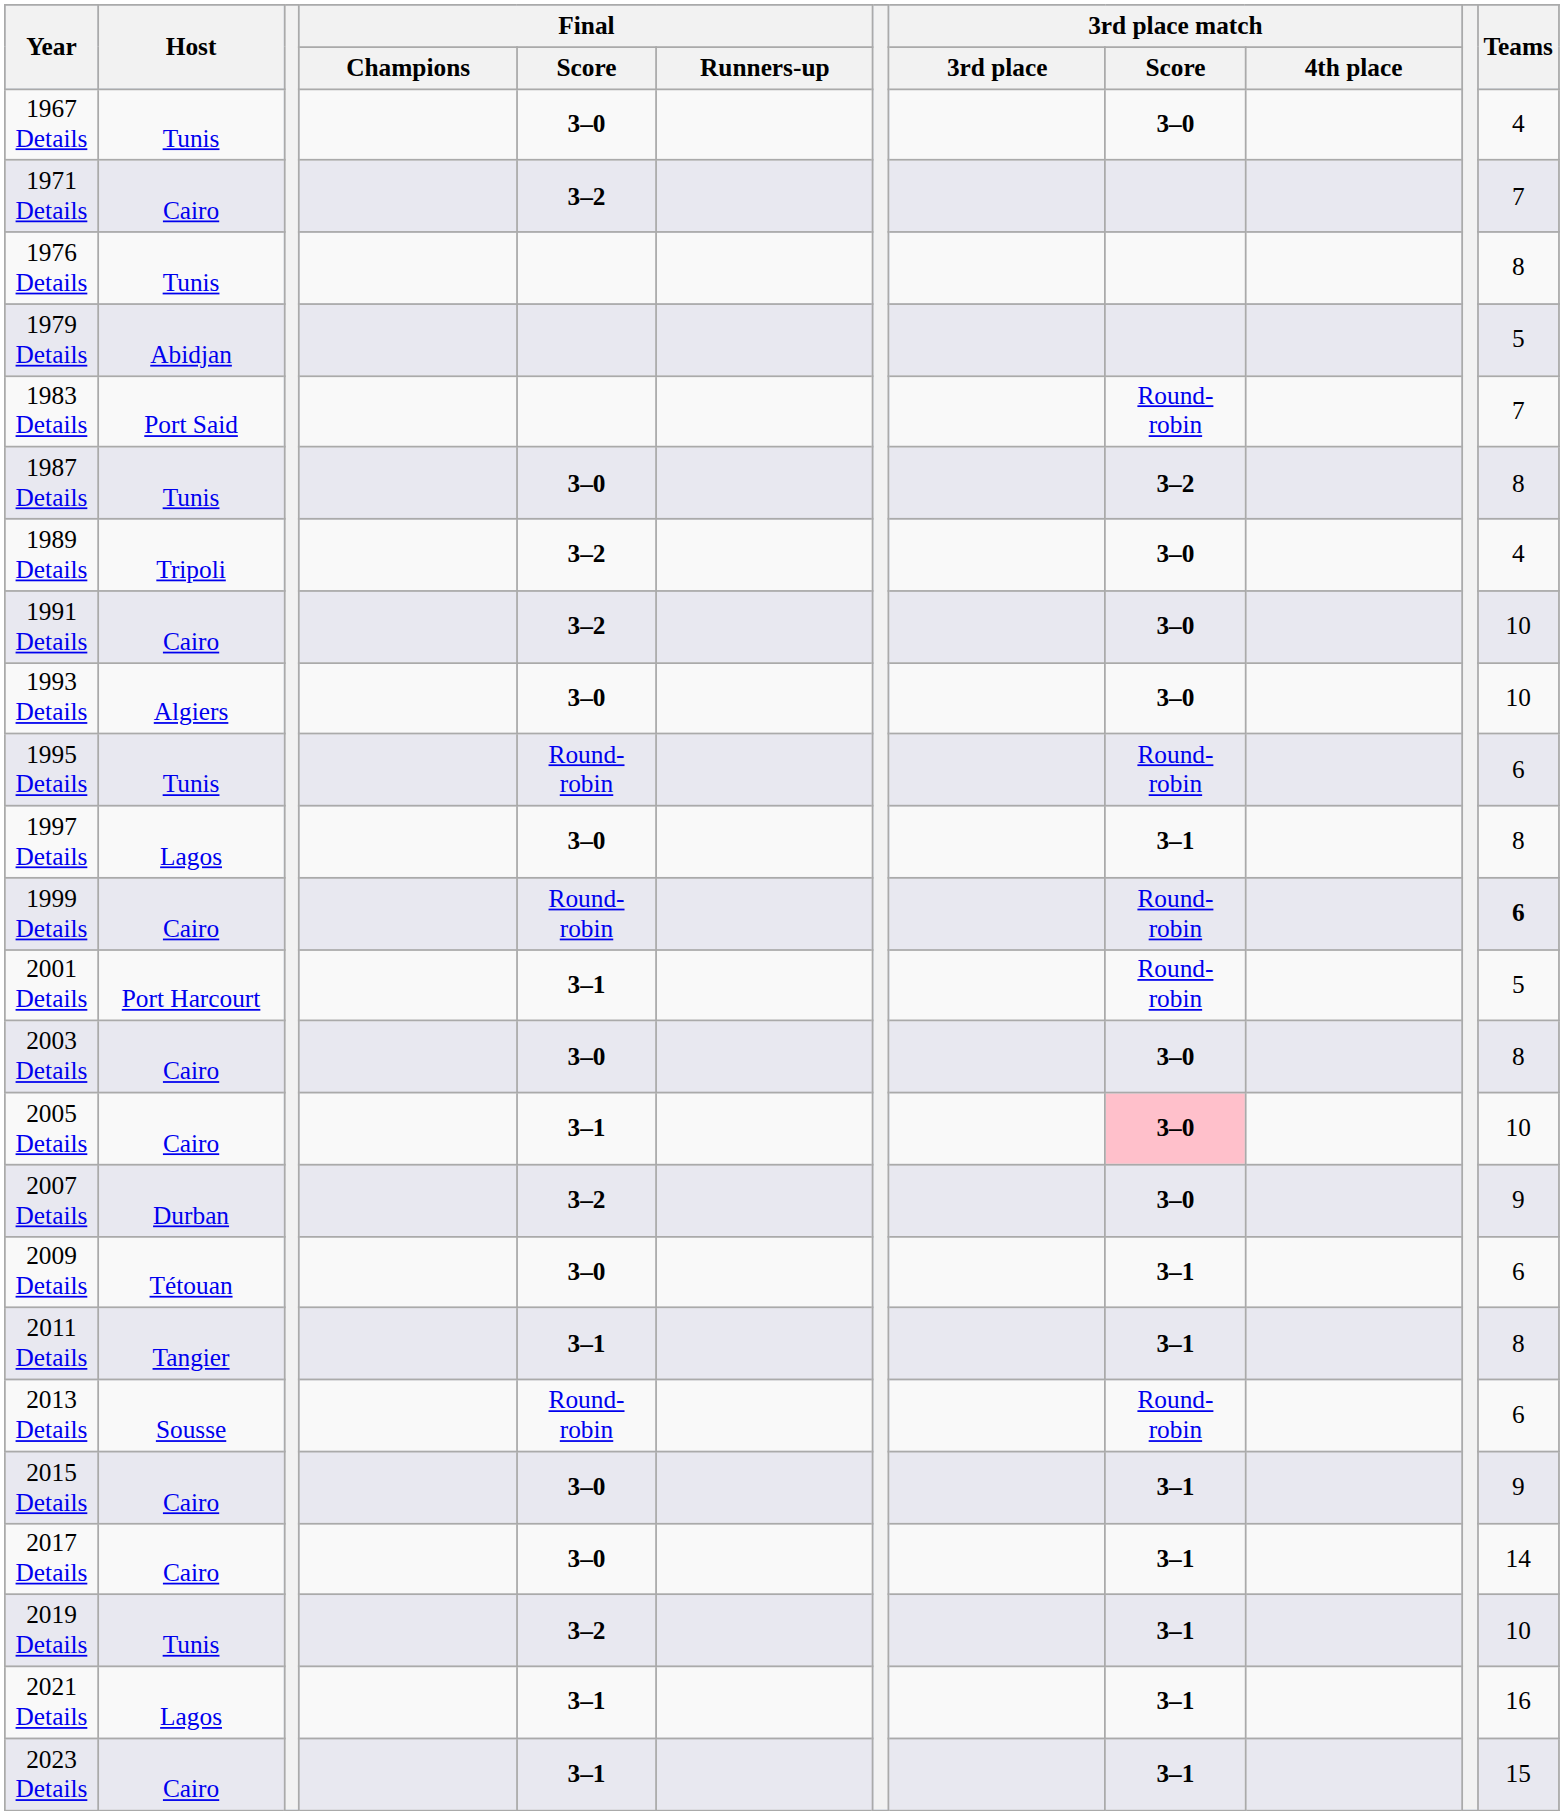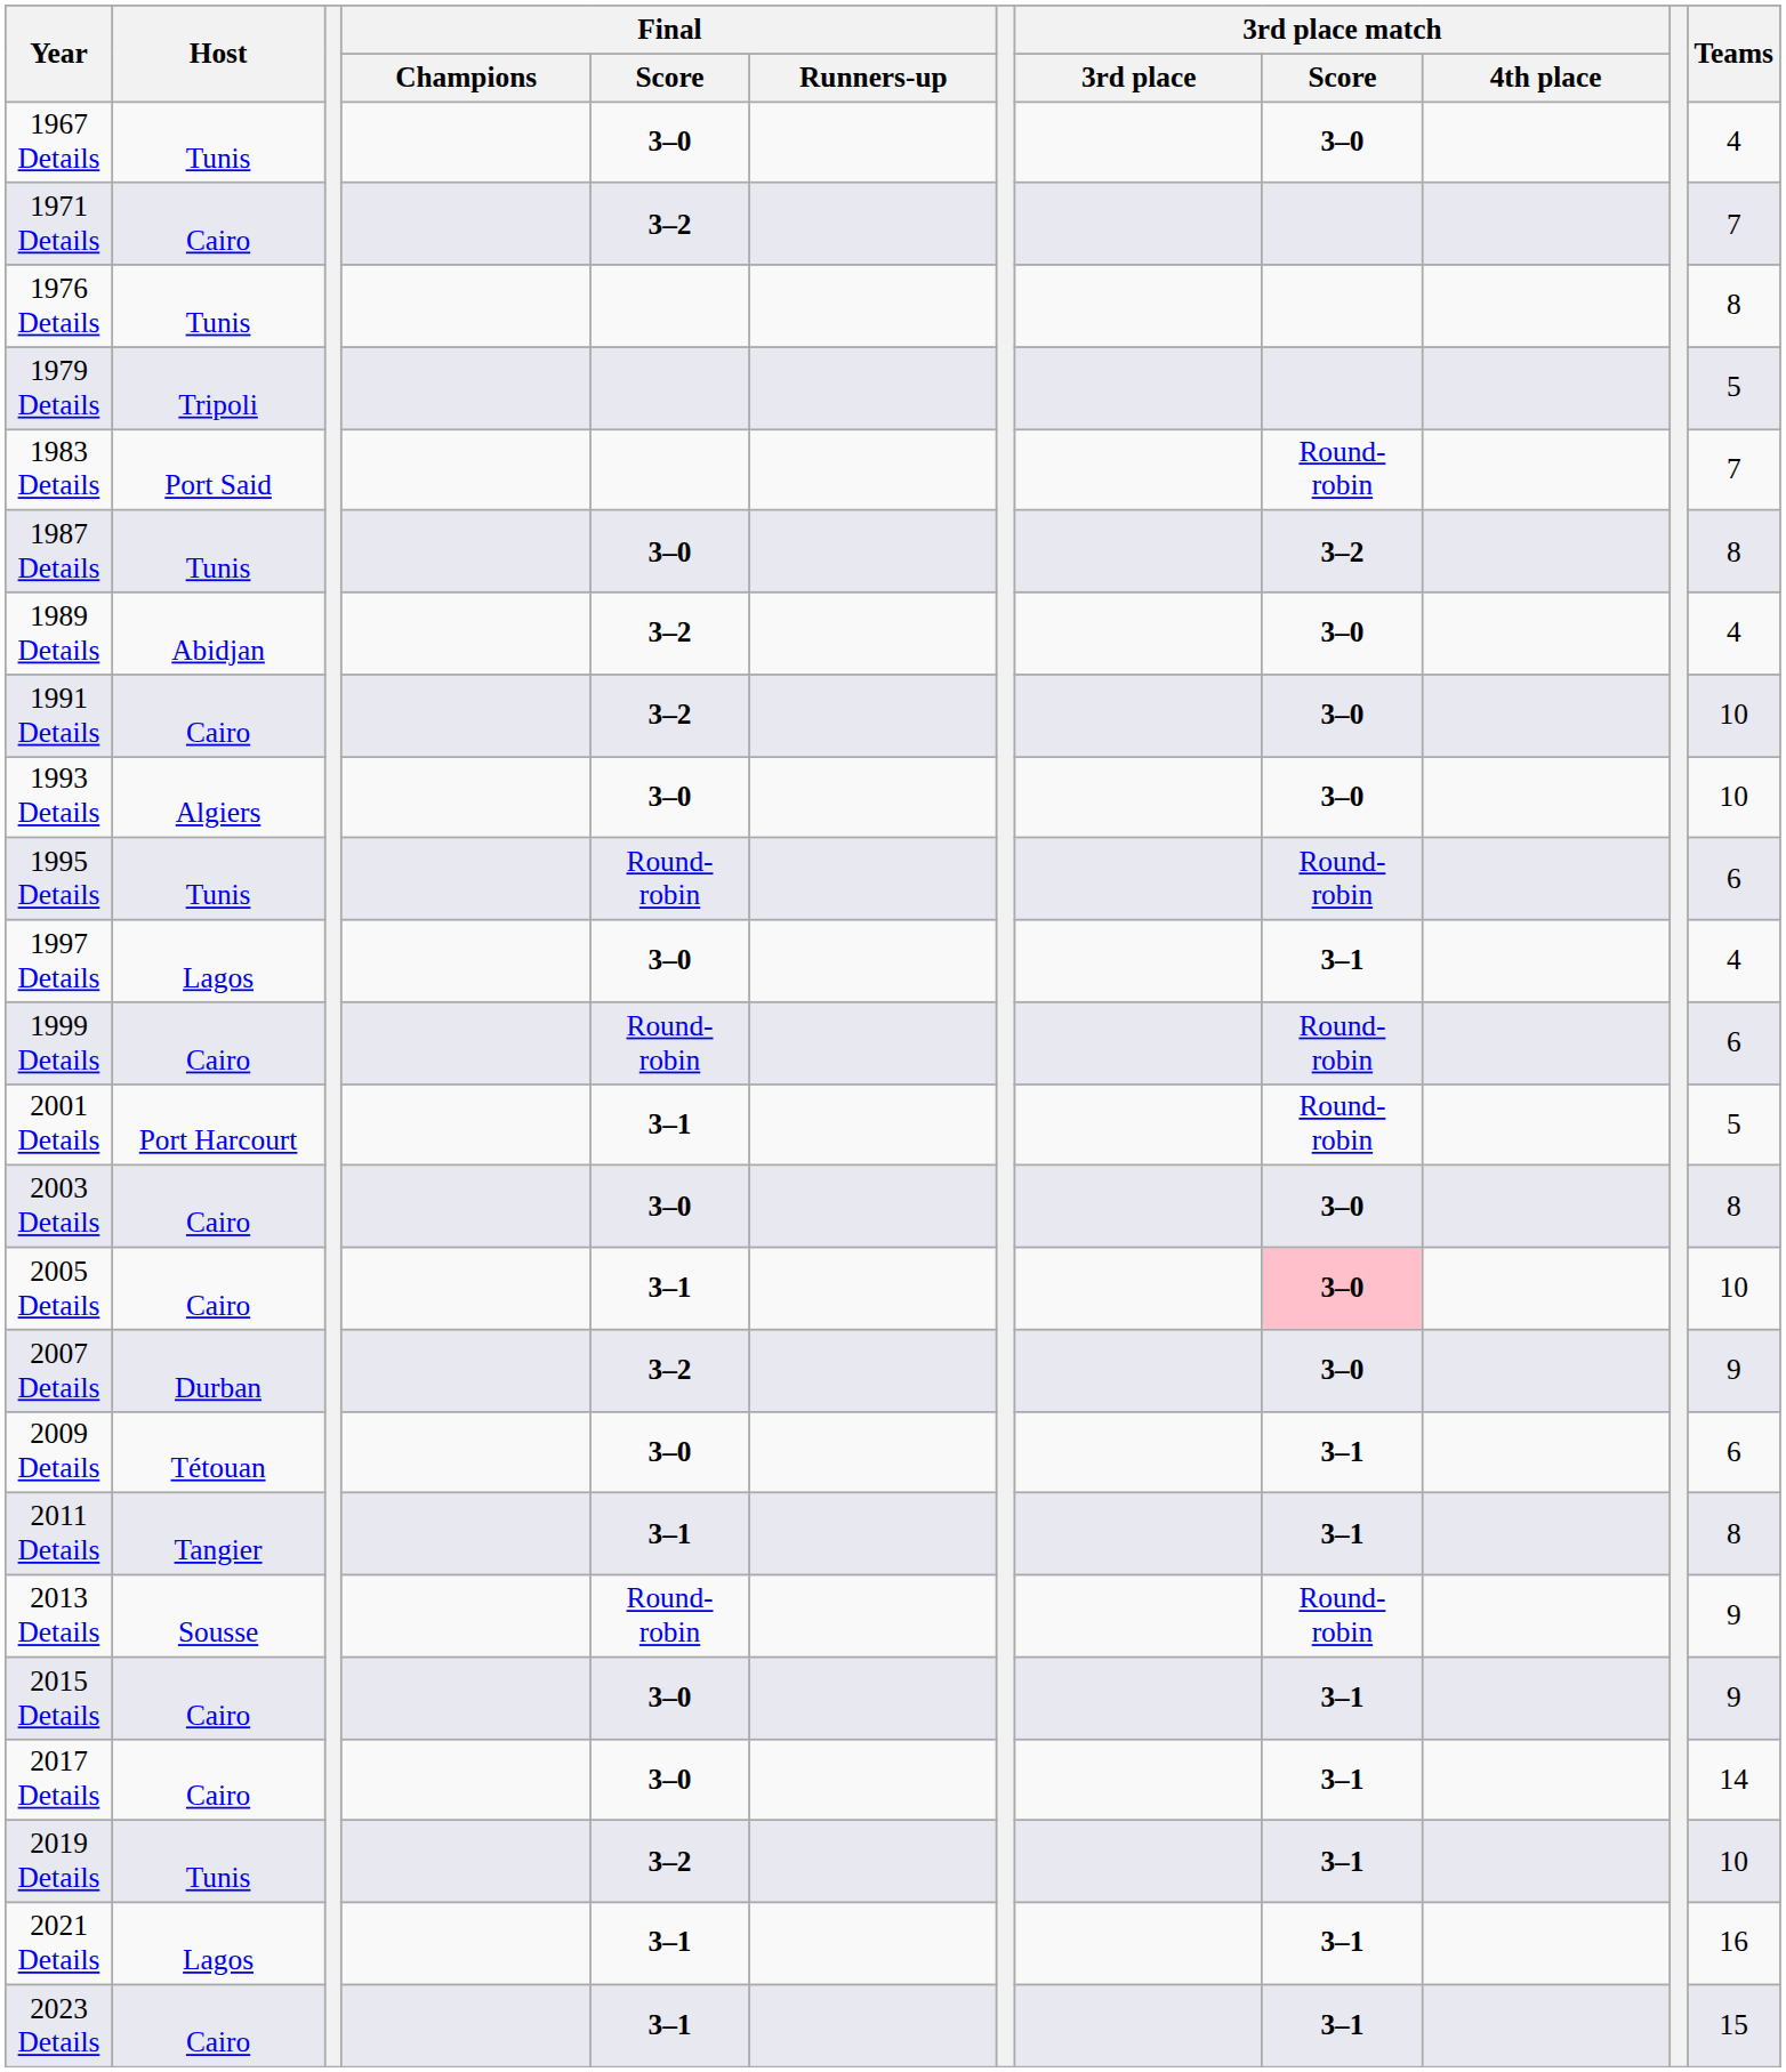1979 Details | Host: Abidjan -> Tripoli
1989 Details | Host: Tripoli -> Abidjan
1997 Details | Teams: 8 -> 4
1999 Details | Teams: bold -> normal
2013 Details | Teams: 6 -> 9
